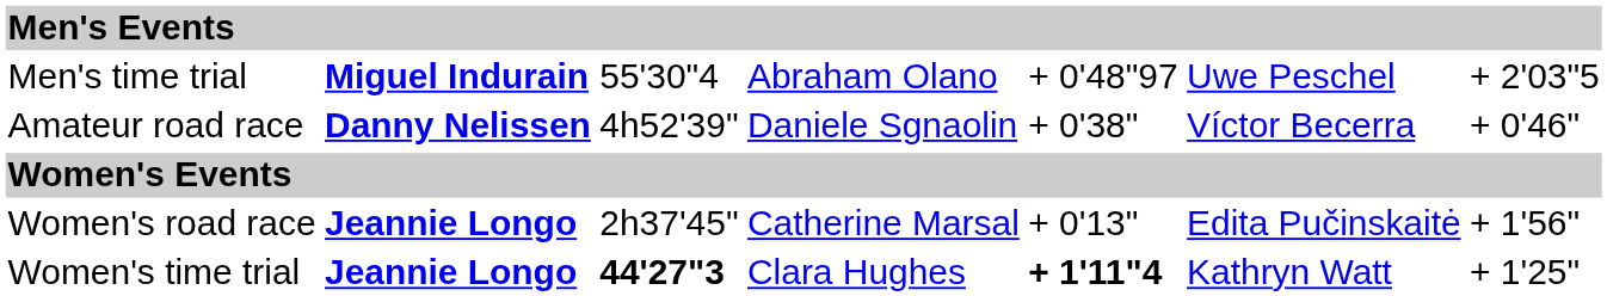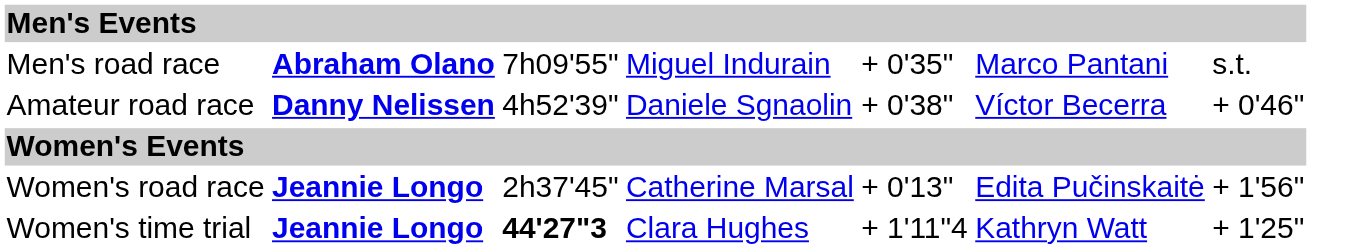+ row: Men's road race | Abraham Olano | 7h09'55" | Miguel Indurain | + 0'35" | Marco Pantani | s.t.
- row: Men's time trial | Miguel Indurain | 55'30"4 | Abraham Olano | + 0'48"97 | Uwe Peschel | + 2'03"5
Women's time trial | column 5: bold -> normal
